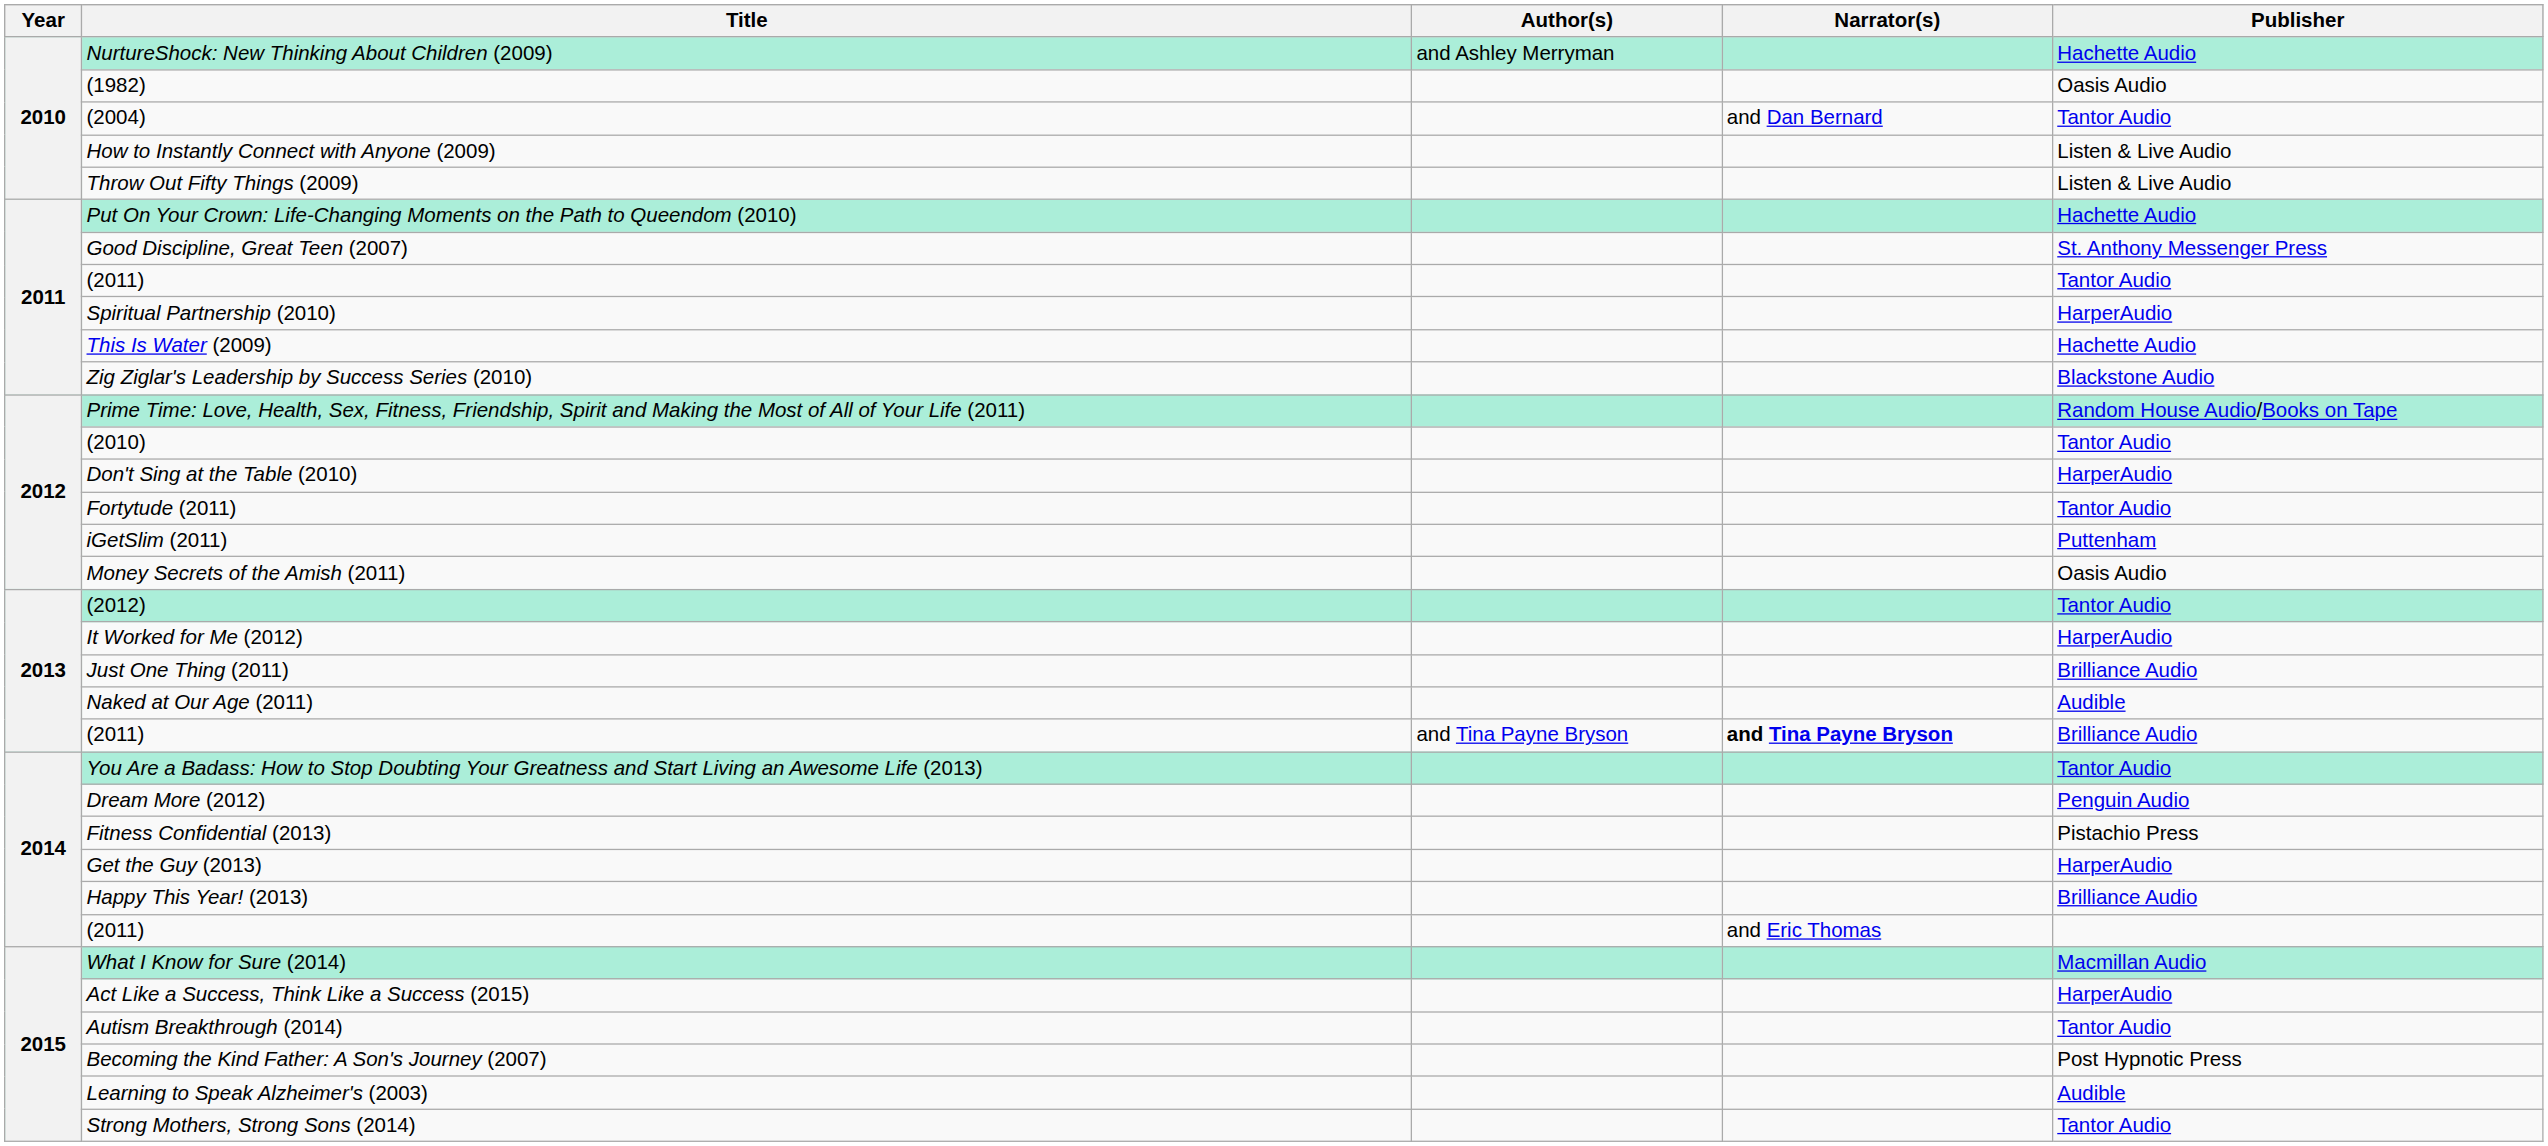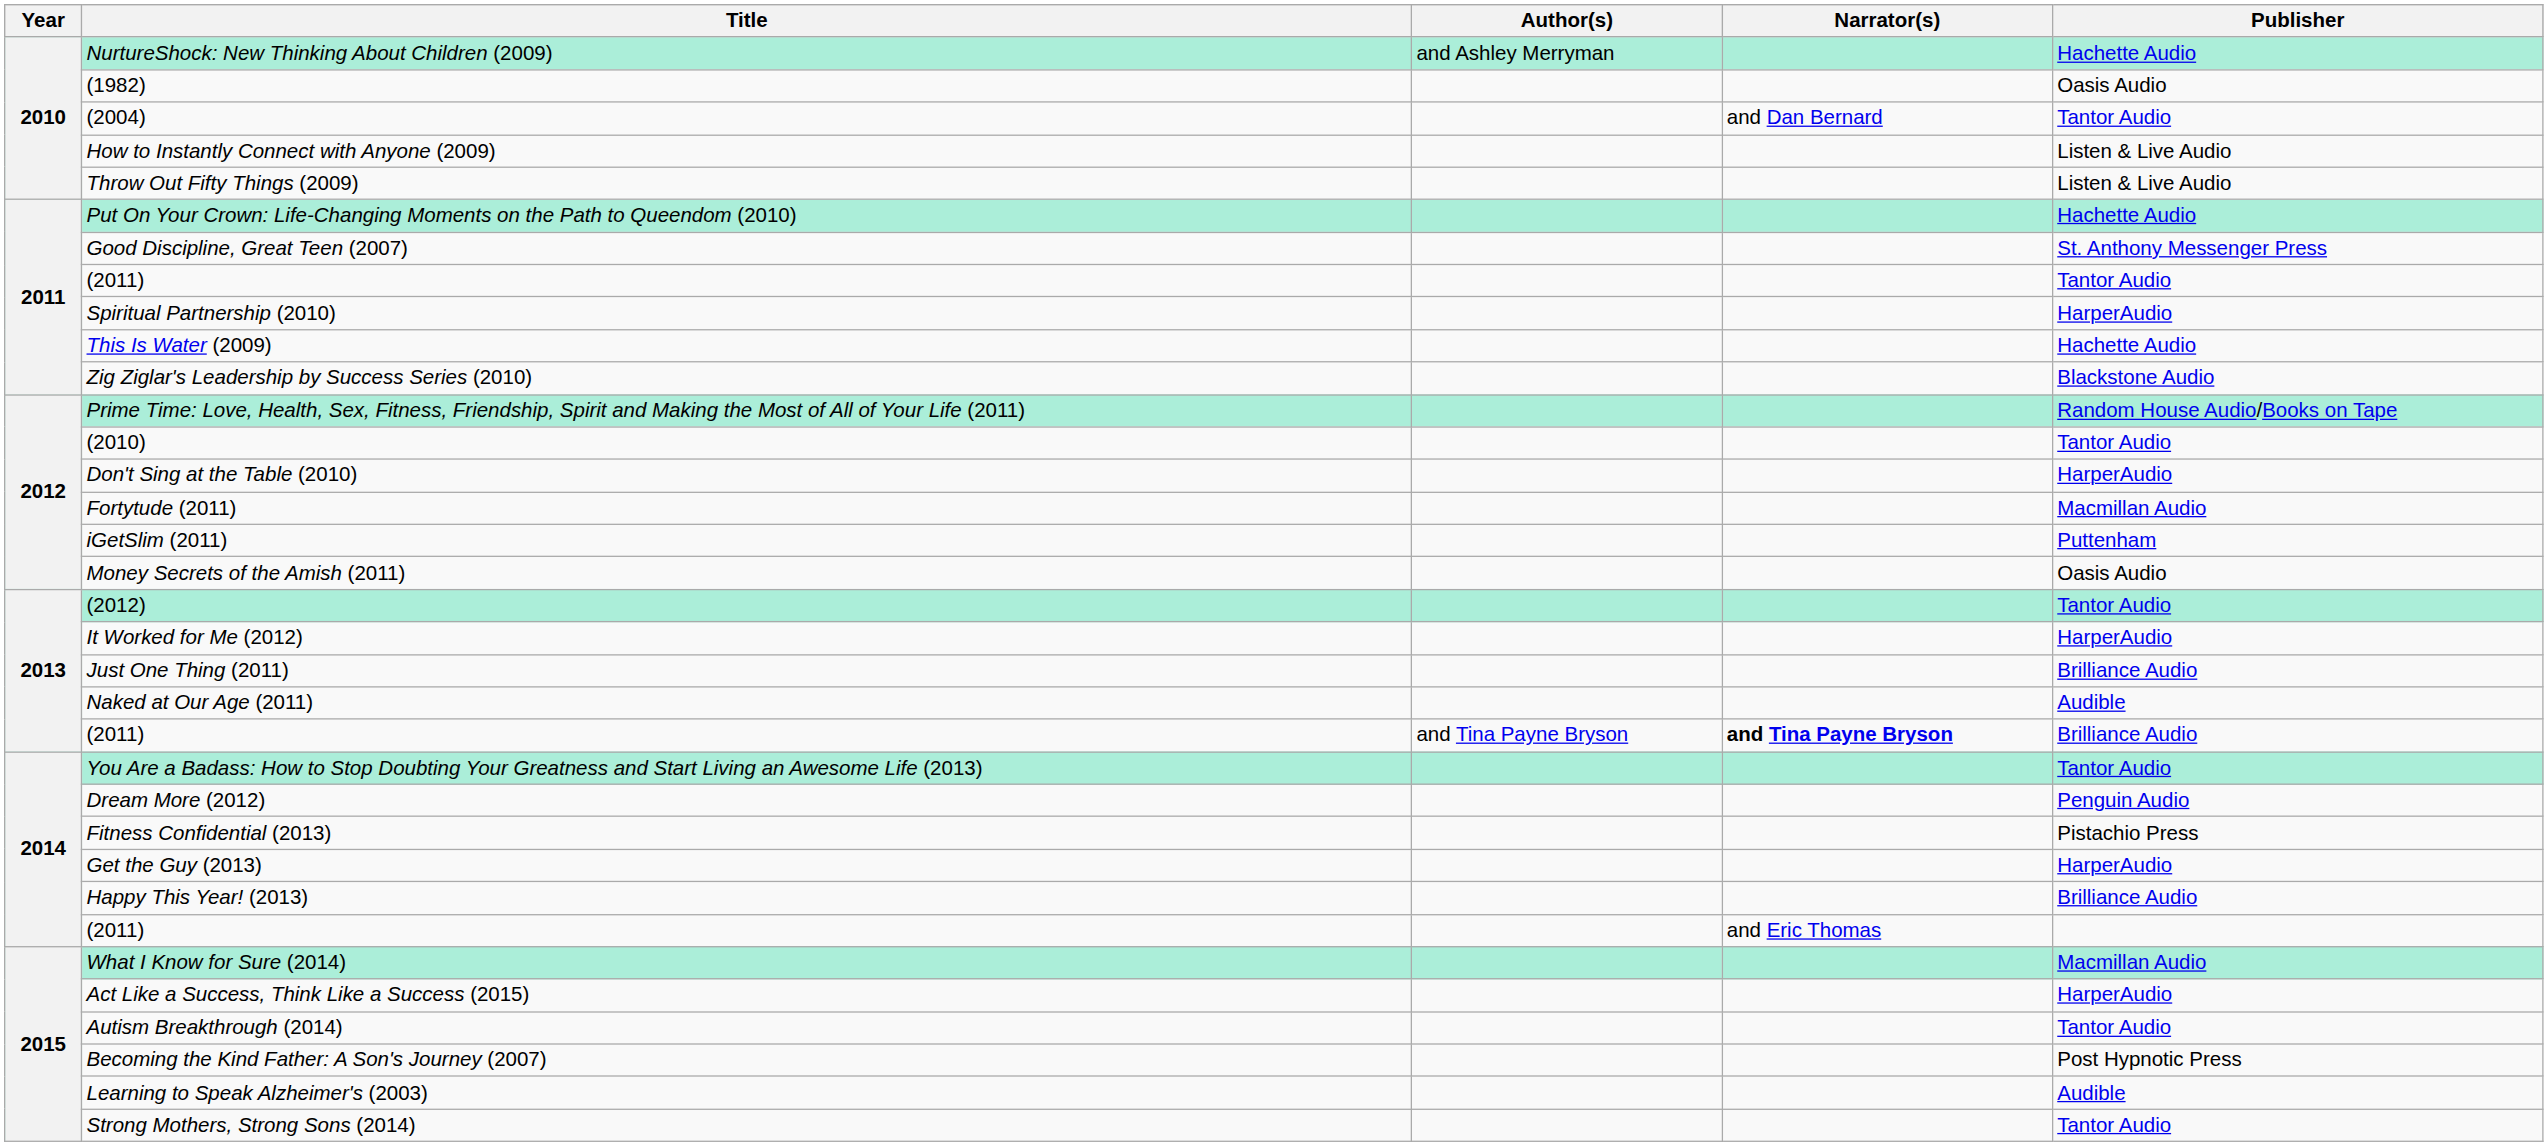Fortytude (2011) | Publisher: Tantor Audio -> Macmillan Audio
